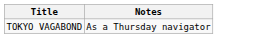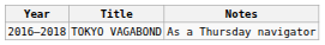+ column: Year | 2016–2018
